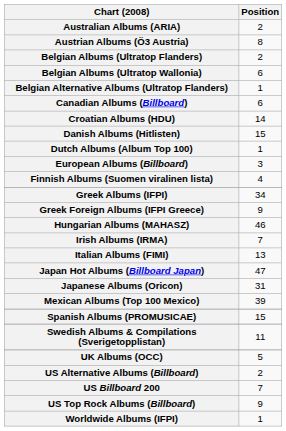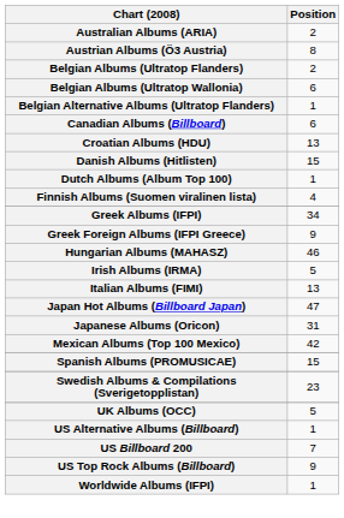Croatian Albums (HDU) | Position: 14 -> 13
- row: European Albums (Billboard) | 3
Irish Albums (IRMA) | Position: 7 -> 5
Mexican Albums (Top 100 Mexico) | Position: 39 -> 42
Swedish Albums & Compilations (Sverigetopplistan) | Position: 11 -> 23
US Alternative Albums (Billboard) | Position: 2 -> 1
